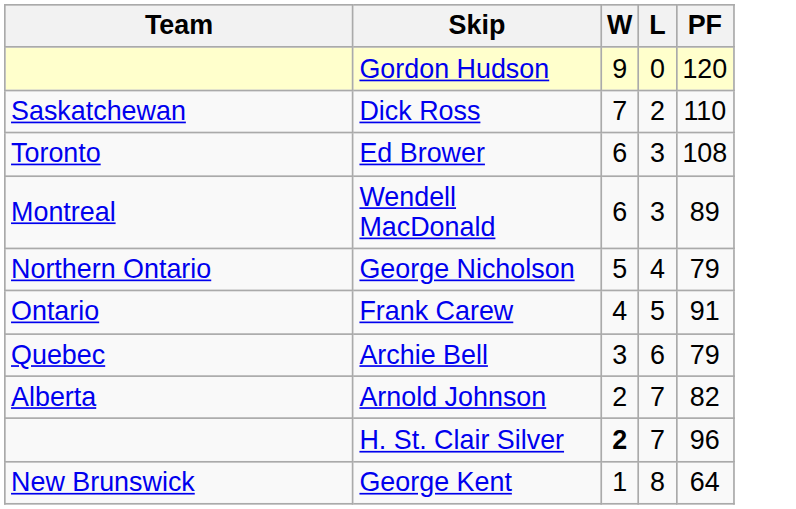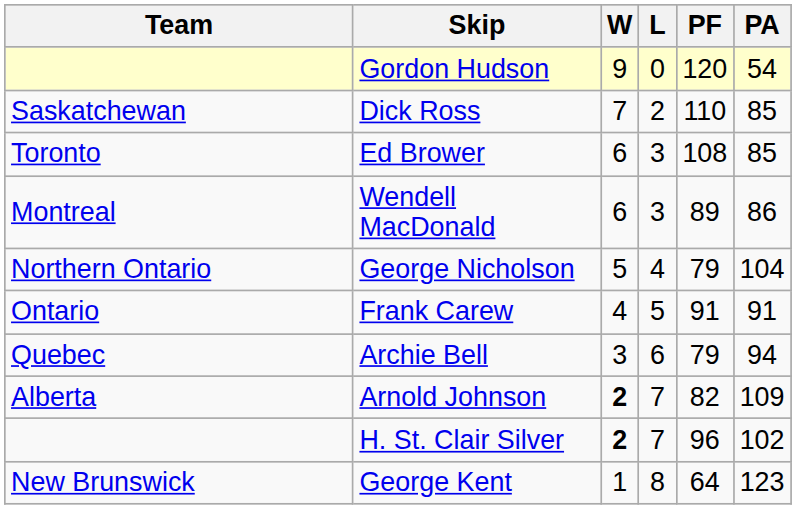+ column: PA | 54 | 85 | 85 | 86 | 104 | 91 | 94 | 109 | 102 | 123
Arnold Johnson | W: normal -> bold
